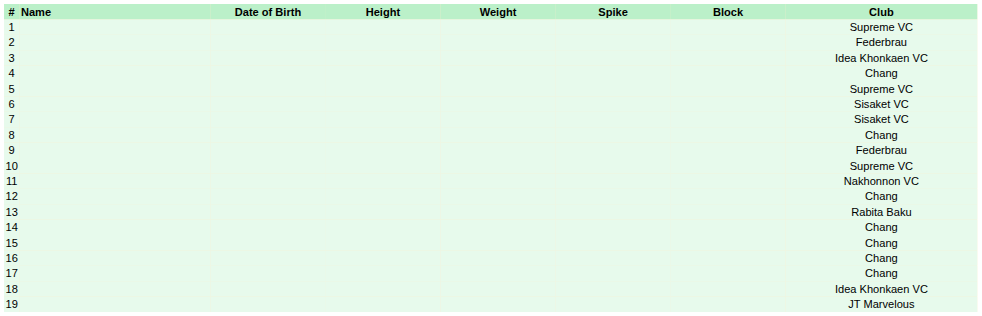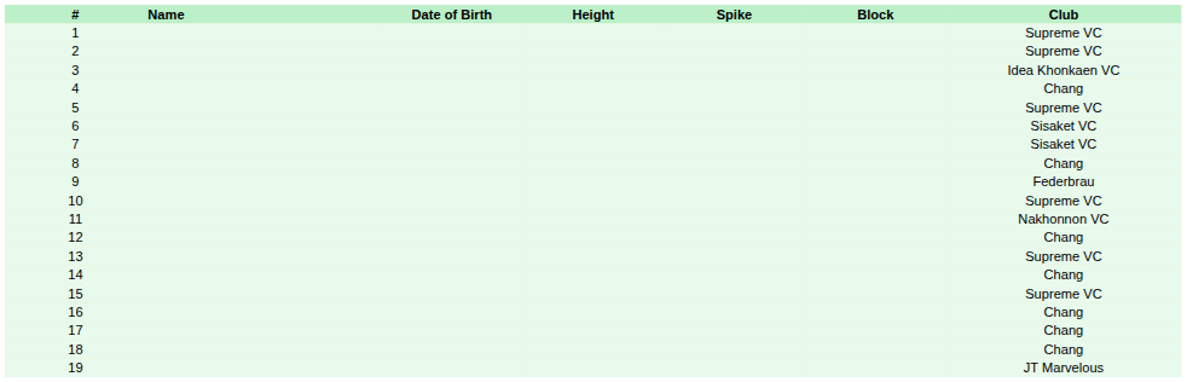- column: Weight
2 | Club: Federbrau -> Supreme VC
13 | Club: Rabita Baku -> Supreme VC
15 | Club: Chang -> Supreme VC
18 | Club: Idea Khonkaen VC -> Chang
